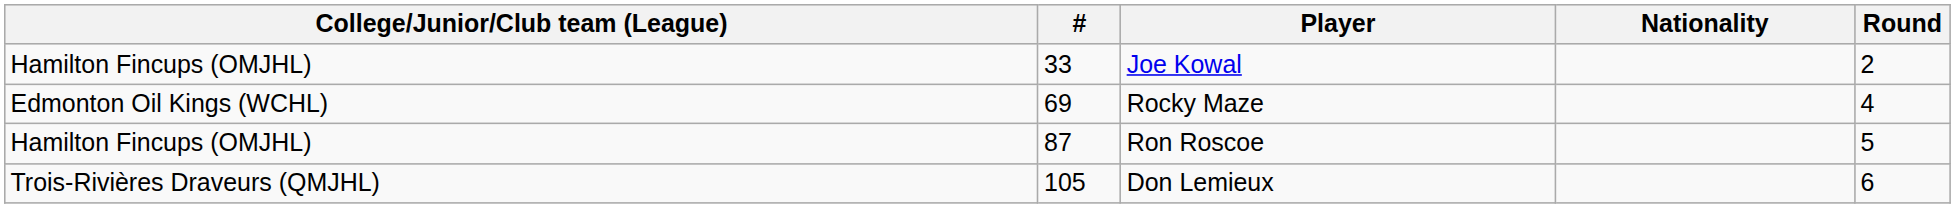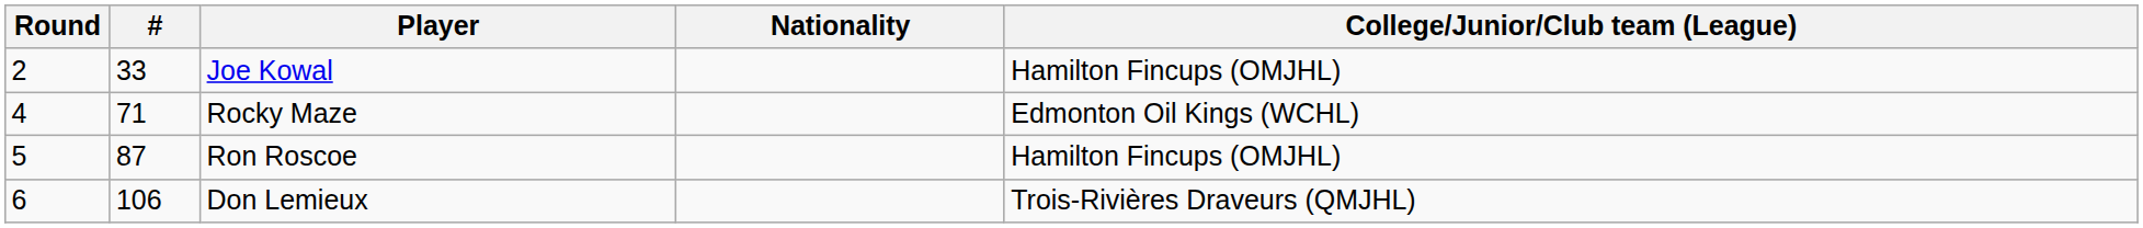columns swapped: Round <-> College/Junior/Club team (League)
Rocky Maze | #: 69 -> 71
Don Lemieux | #: 105 -> 106
